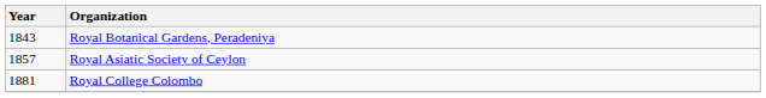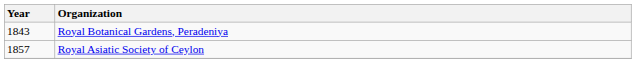- row: 1881 | Royal College Colombo
